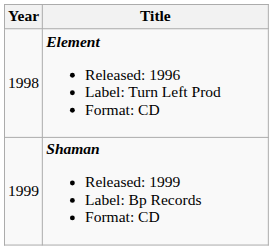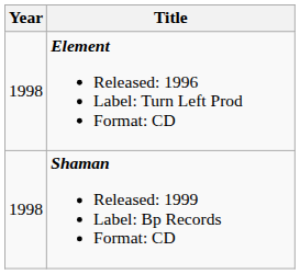Shaman Released: 1999 Label: Bp Records Format: CD | Year: 1999 -> 1998
